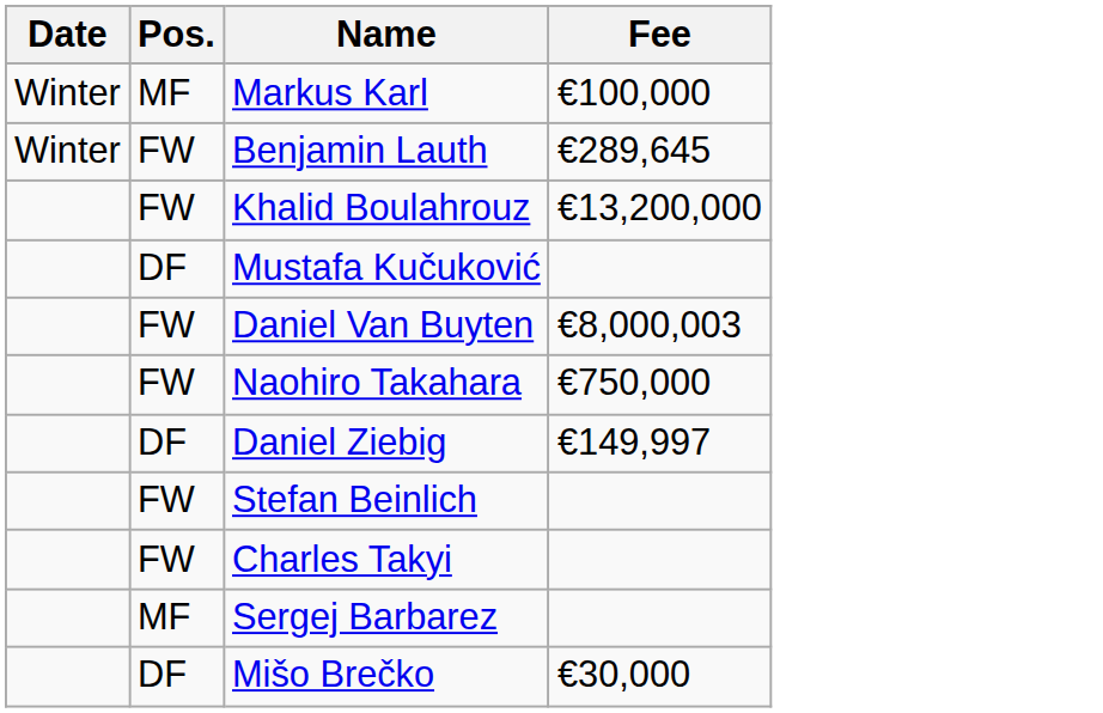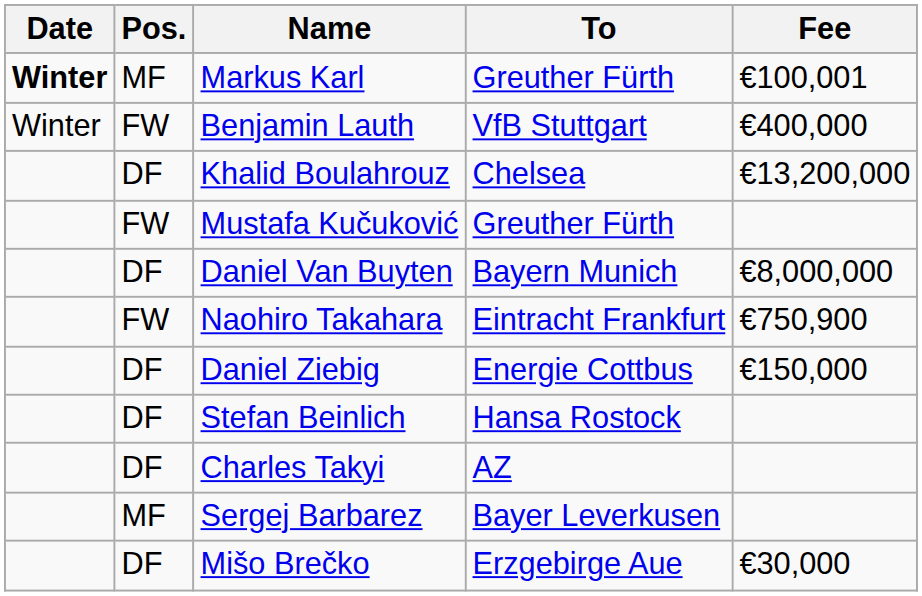+ column: To | Greuther Fürth | VfB Stuttgart | Chelsea | Greuther Fürth | Bayern Munich | Eintracht Frankfurt | Energie Cottbus | Hansa Rostock | AZ | Bayer Leverkusen | Erzgebirge Aue
Markus Karl | Date: normal -> bold
Markus Karl | Fee: €100,000 -> €100,001
Benjamin Lauth | Fee: €289,645 -> €400,000
Khalid Boulahrouz | Pos.: FW -> DF
Mustafa Kučuković | Pos.: DF -> FW
Daniel Van Buyten | Pos.: FW -> DF
Daniel Van Buyten | Fee: €8,000,003 -> €8,000,000
Naohiro Takahara | Fee: €750,000 -> €750,900
Daniel Ziebig | Fee: €149,997 -> €150,000
Stefan Beinlich | Pos.: FW -> DF
Charles Takyi | Pos.: FW -> DF
